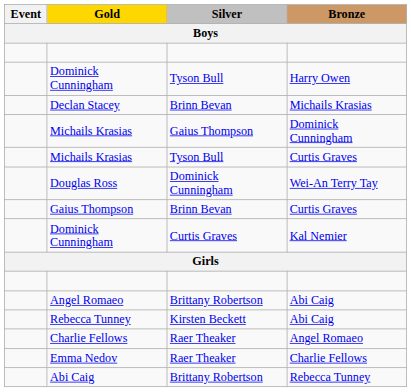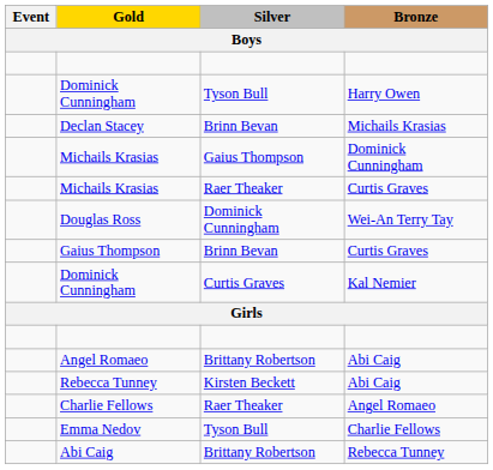Michails Krasias / Curtis Graves | Silver: Tyson Bull -> Raer Theaker
Emma Nedov | Silver: Raer Theaker -> Tyson Bull
